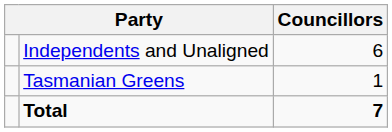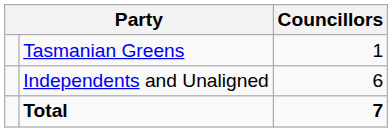rows swapped: Independents and Unaligned <-> Tasmanian Greens
